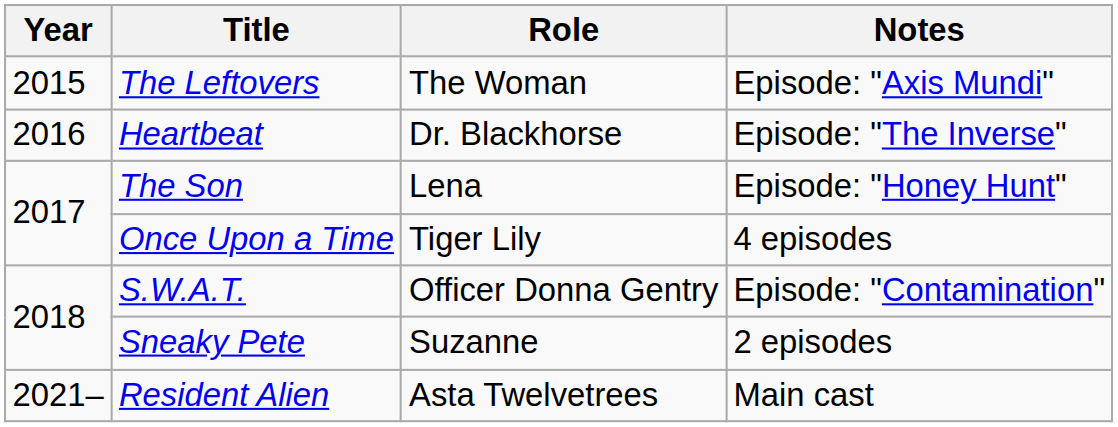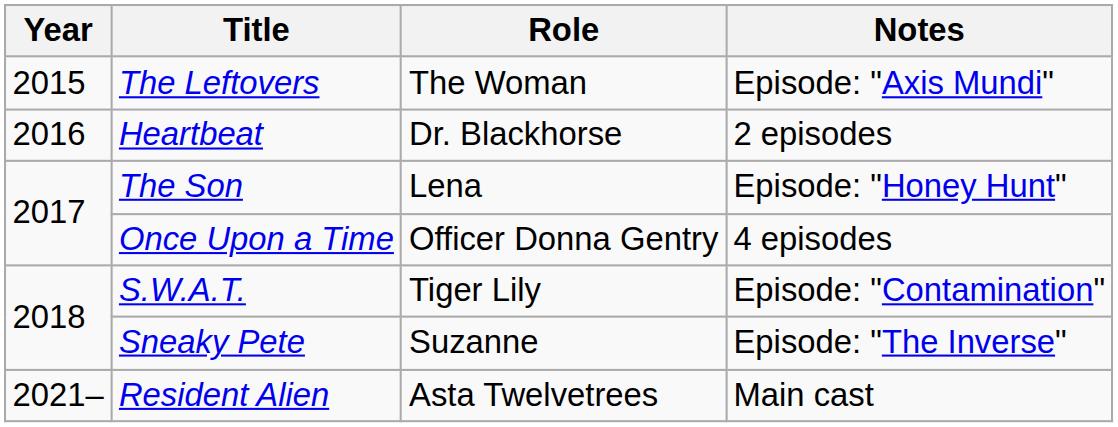Heartbeat | Notes: Episode: "The Inverse" -> 2 episodes
Once Upon a Time | Role: Tiger Lily -> Officer Donna Gentry
S.W.A.T. | Role: Officer Donna Gentry -> Tiger Lily
Sneaky Pete | Notes: 2 episodes -> Episode: "The Inverse"
